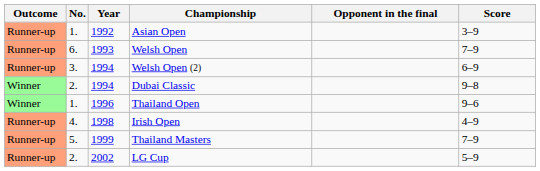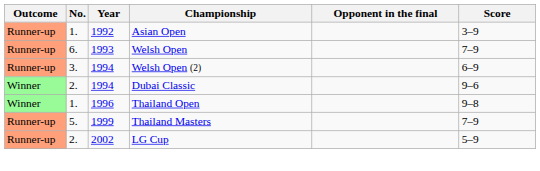Dubai Classic | Score: 9–8 -> 9–6
Thailand Open | Score: 9–6 -> 9–8
- row: Runner-up | 4. | 1998 | Irish Open | 4–9
